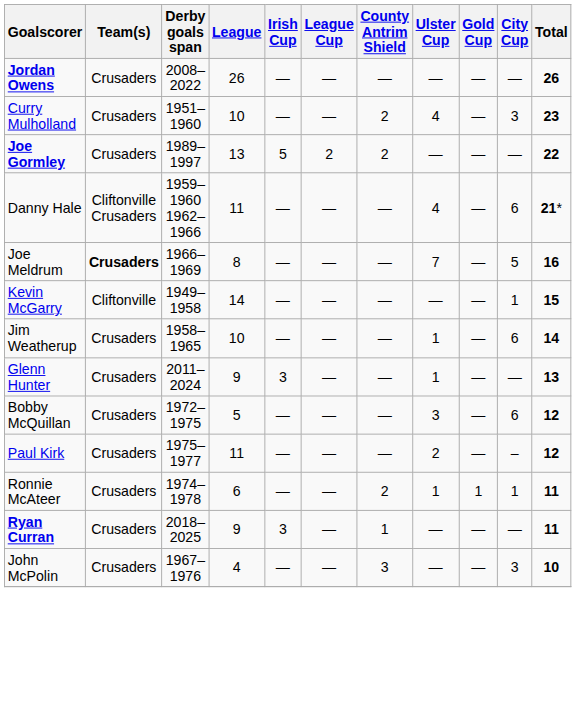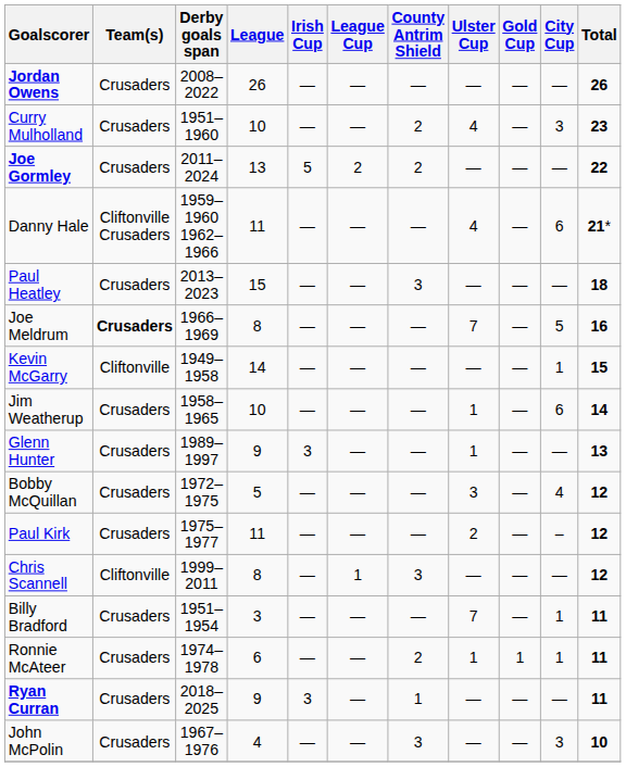Joe Gormley | Derby goals span: 1989–1997 -> 2011–2024
+ row: Paul Heatley | Crusaders | 2013–2023 | 15 | — | — | 3 | — | — | — | 18
Glenn Hunter | Derby goals span: 2011–2024 -> 1989–1997
Bobby McQuillan | City Cup: 6 -> 4
+ row: Chris Scannell | Cliftonville | 1999–2011 | 8 | — | 1 | 3 | — | — | — | 12
+ row: Billy Bradford | Crusaders | 1951–1954 | 3 | — | — | — | 7 | — | 1 | 11
